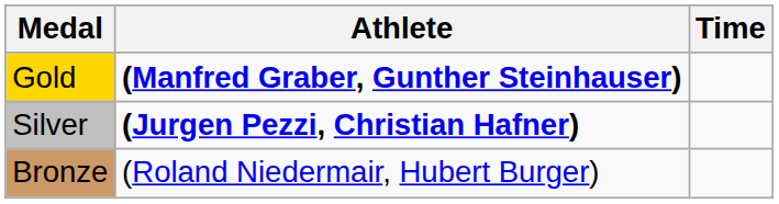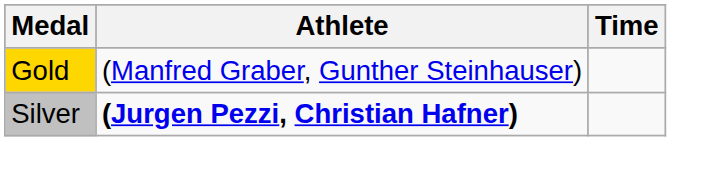Gold | Athlete: bold -> normal
- row: Bronze | (Roland Niedermair, Hubert Burger)
